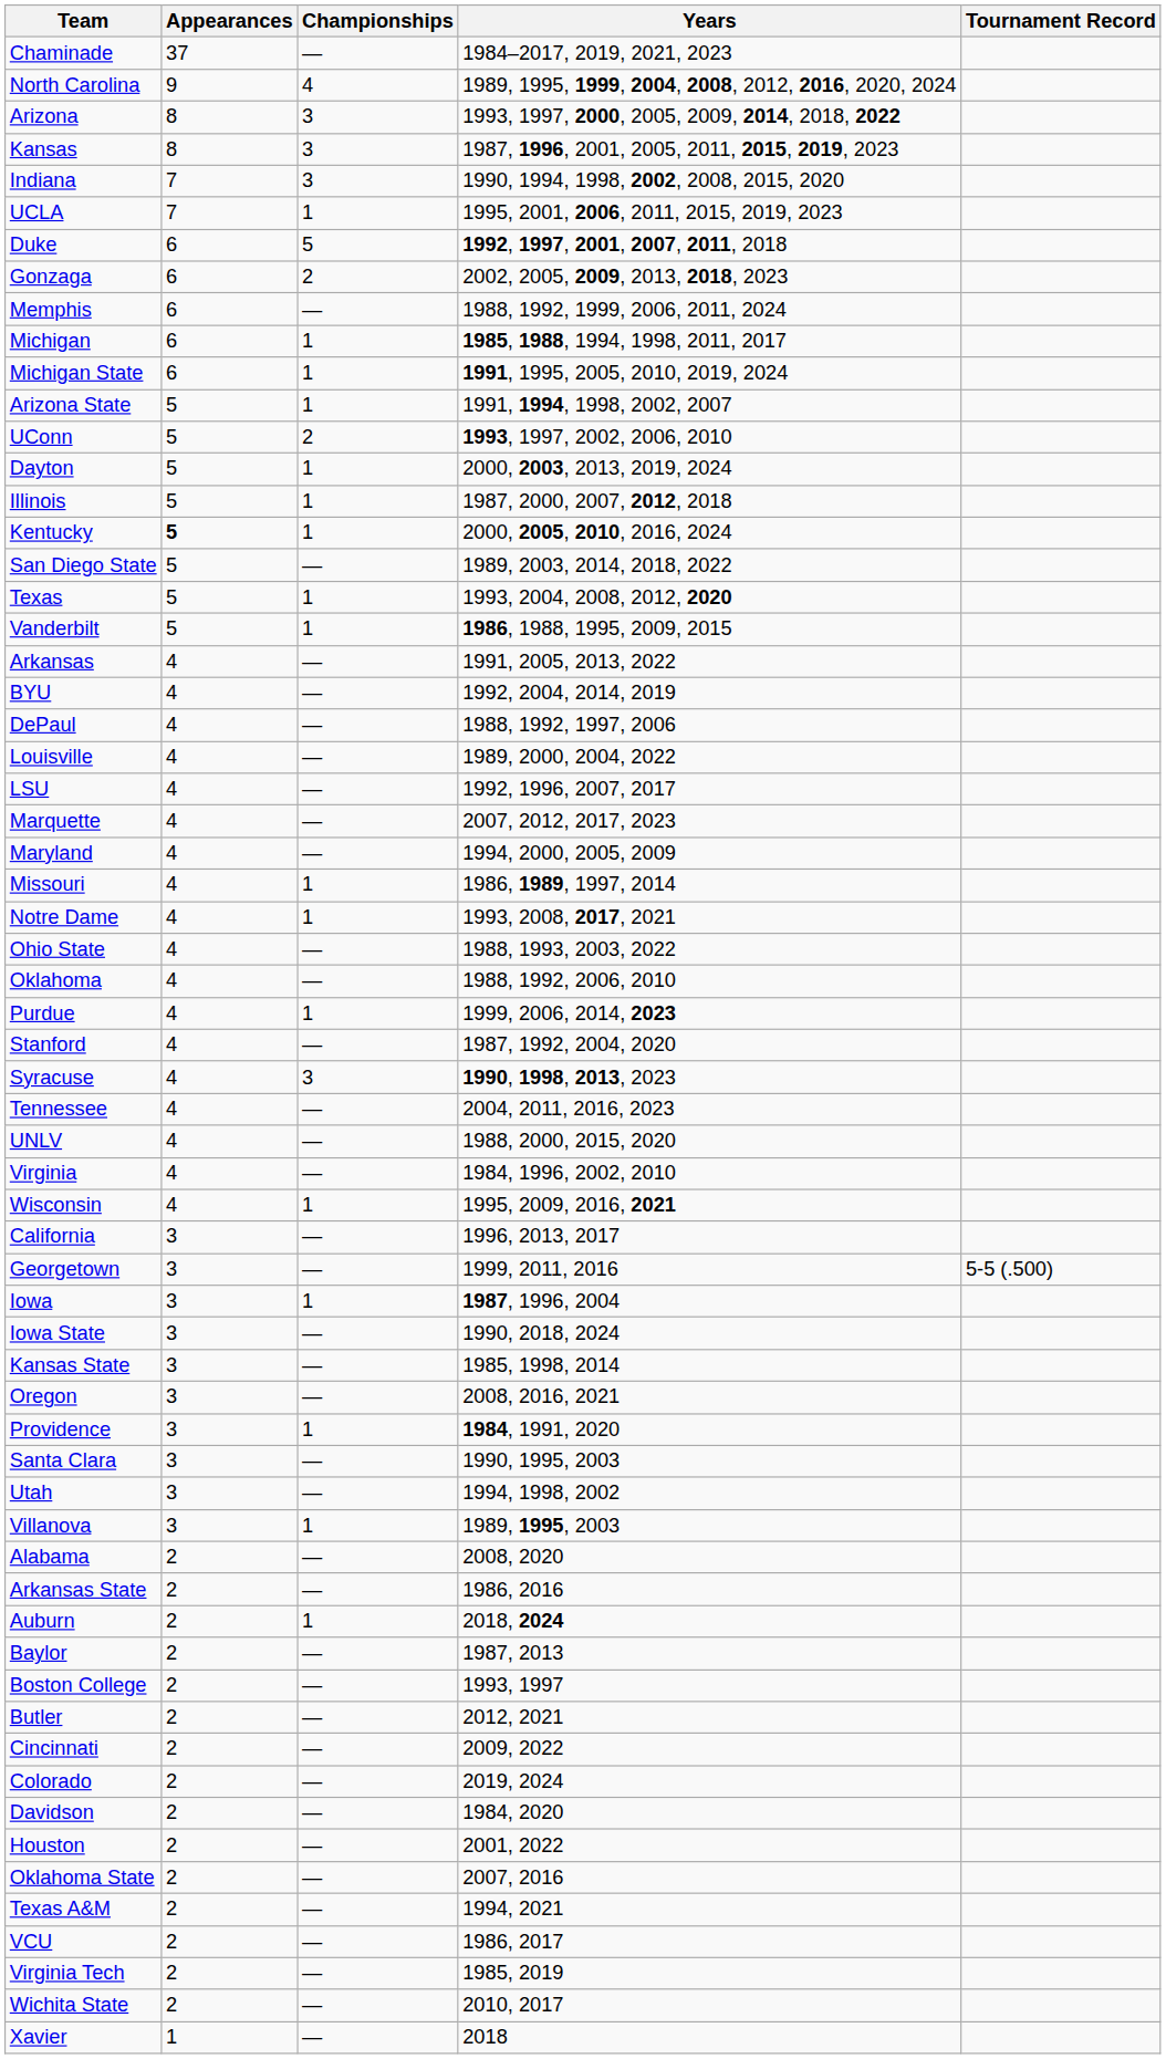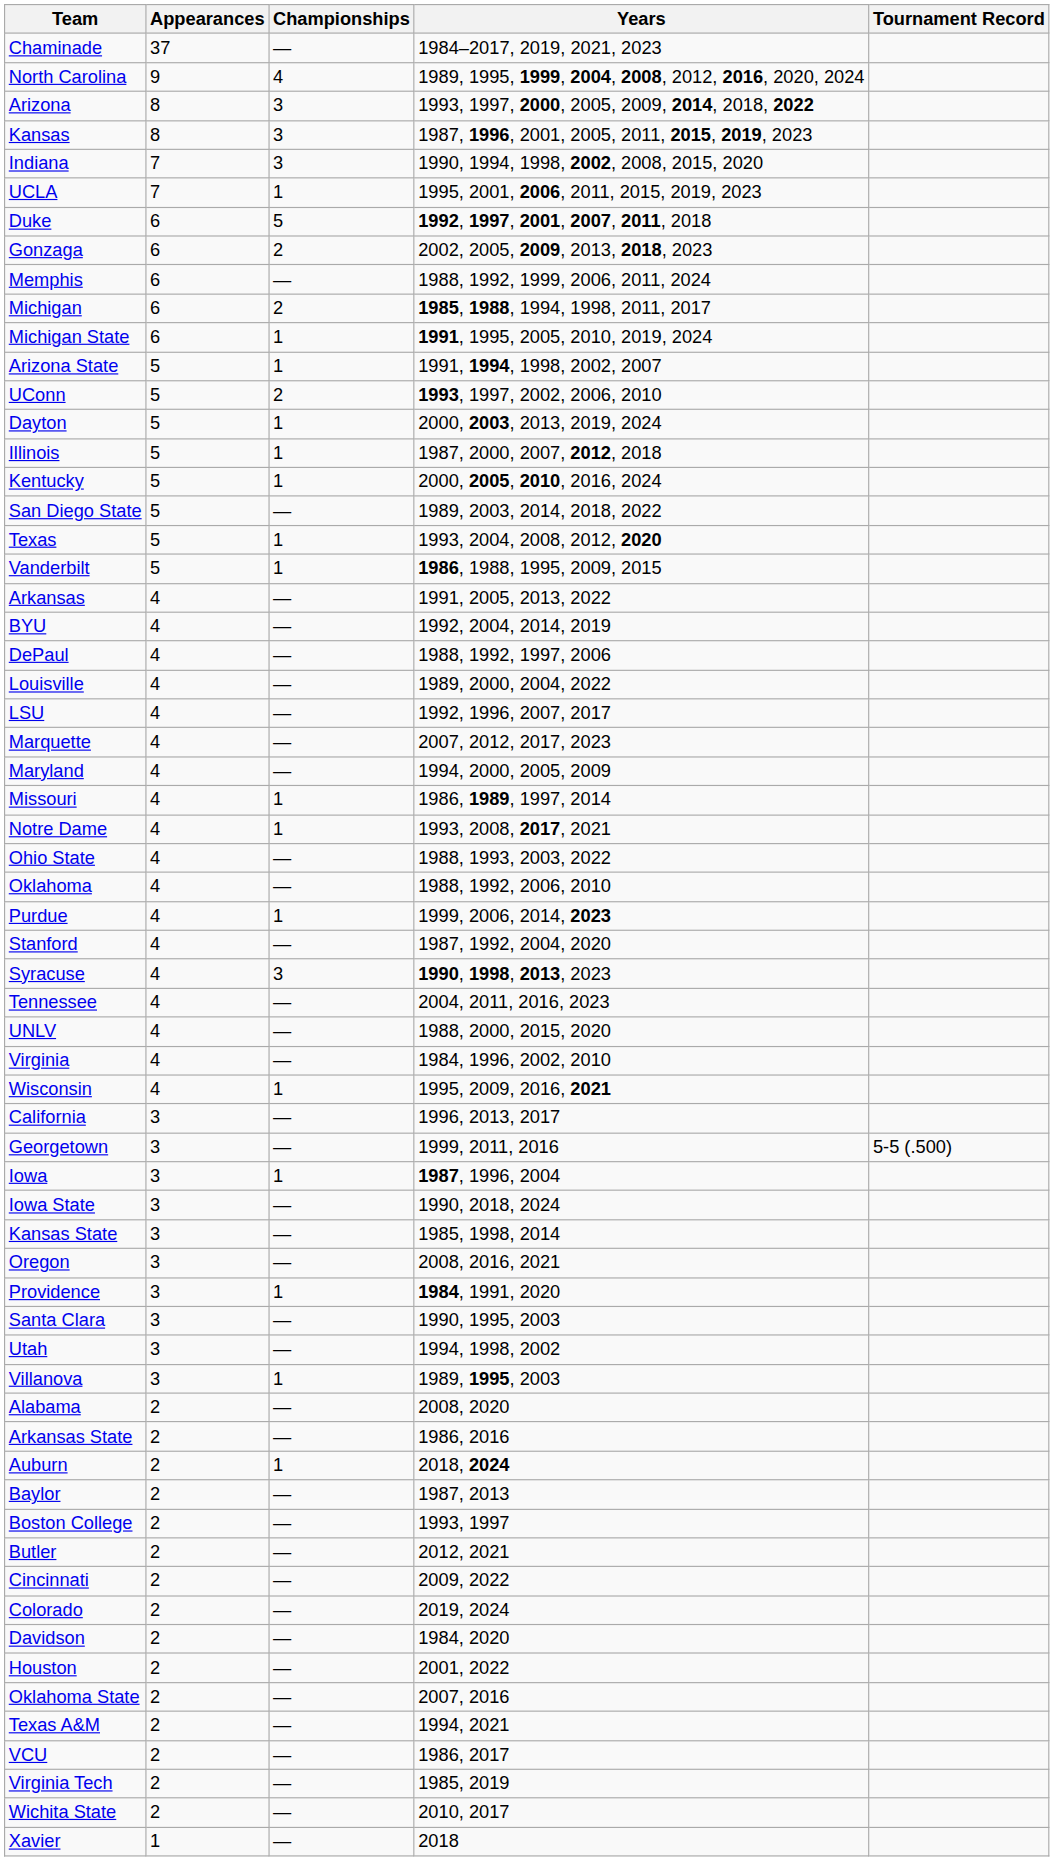Michigan | Championships: 1 -> 2
Kentucky | Appearances: bold -> normal
